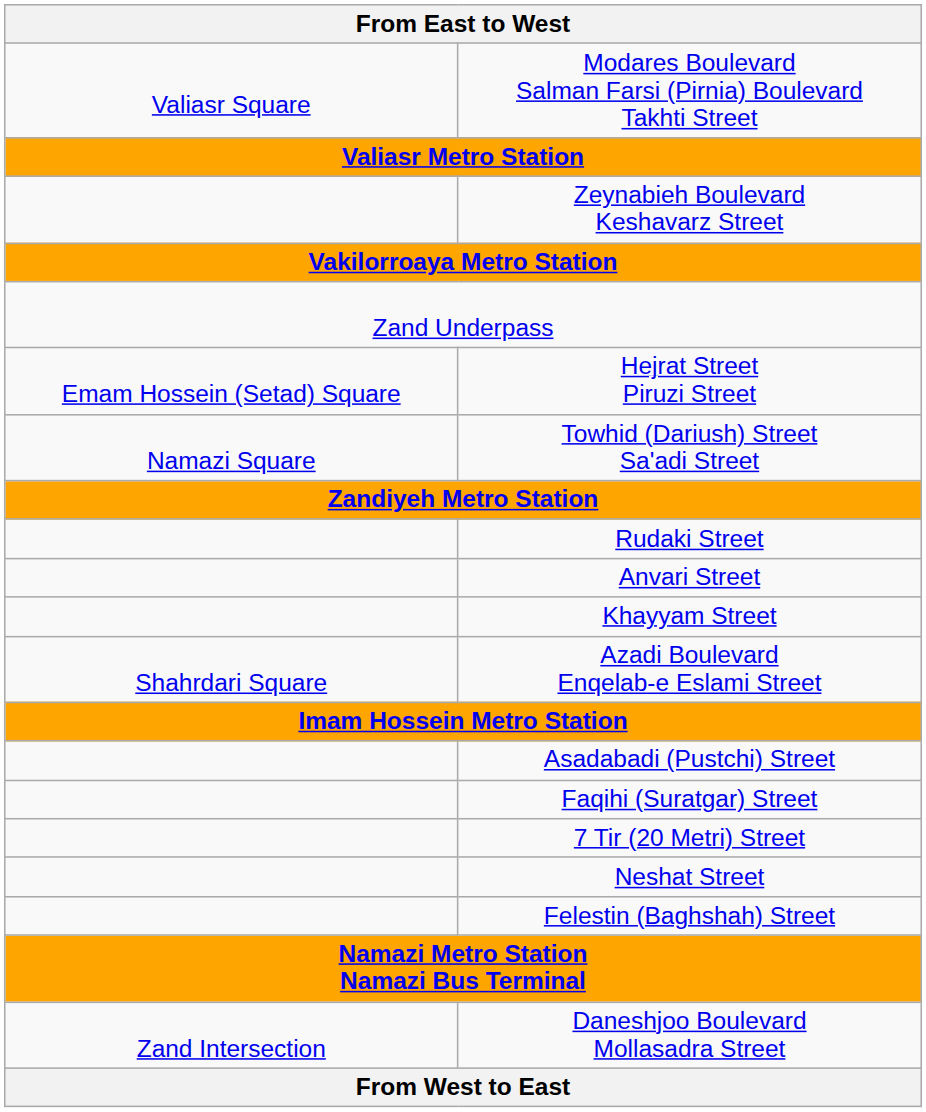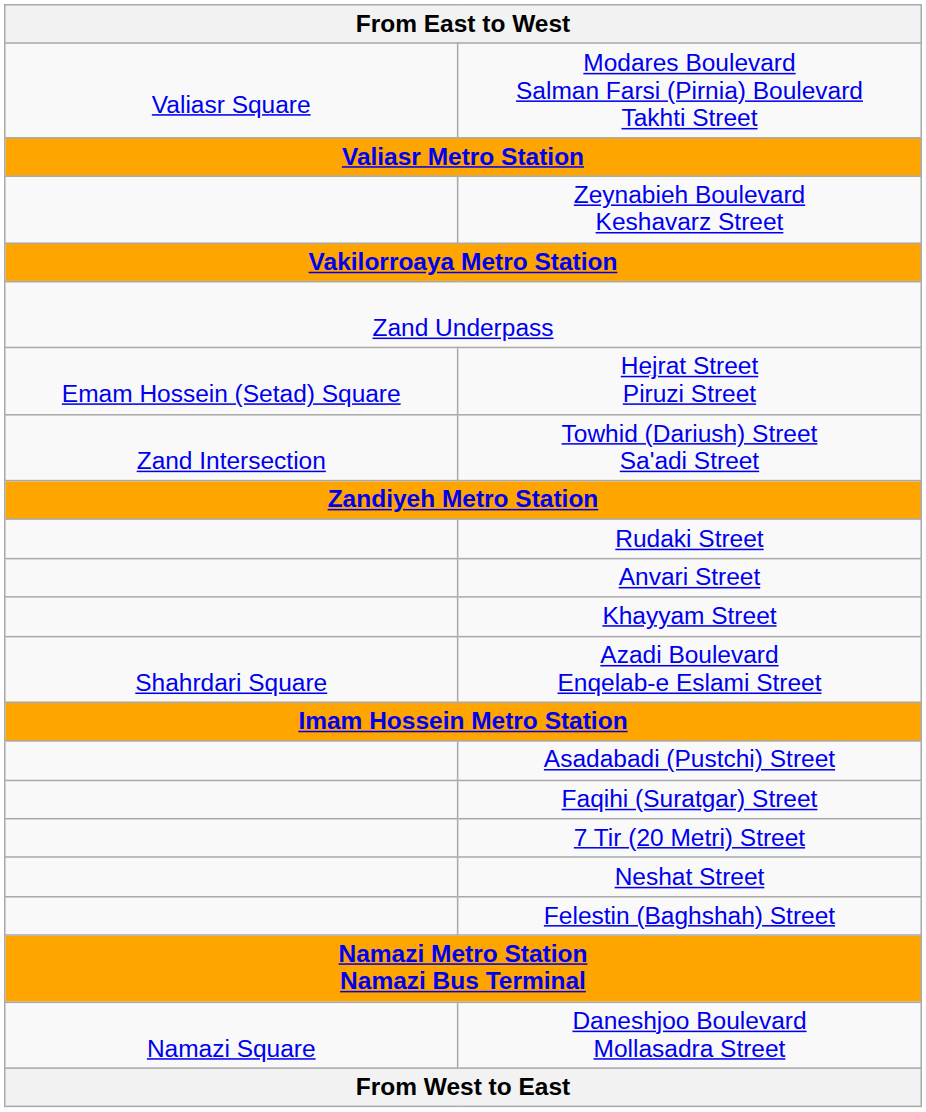Towhid (Dariush) Street Sa'adi Street | column 1: Namazi Square -> Zand Intersection
Daneshjoo Boulevard Mollasadra Street | column 1: Zand Intersection -> Namazi Square
